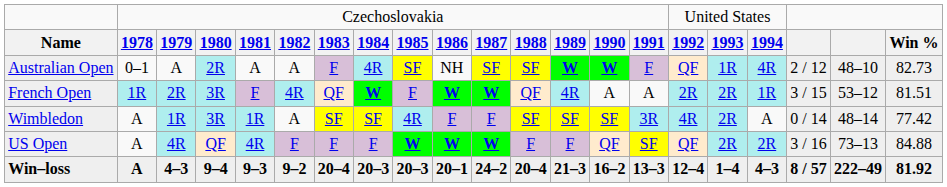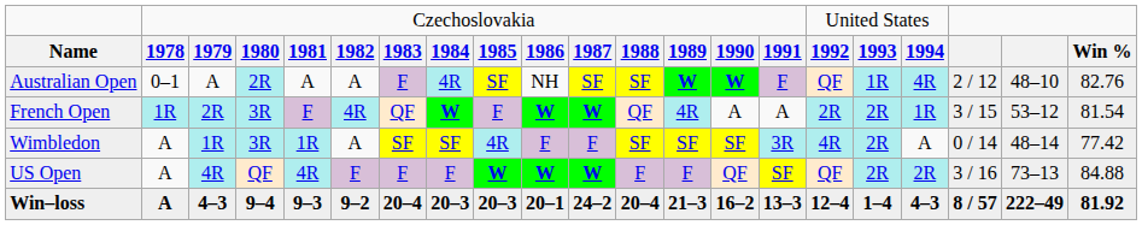Australian Open | column 21: 82.73 -> 82.76
French Open | column 21: 81.51 -> 81.54
